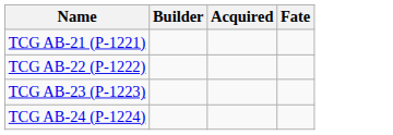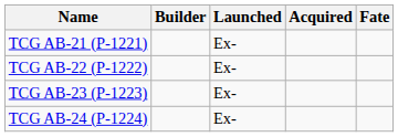+ column: Launched | Ex- | Ex- | Ex- | Ex-
